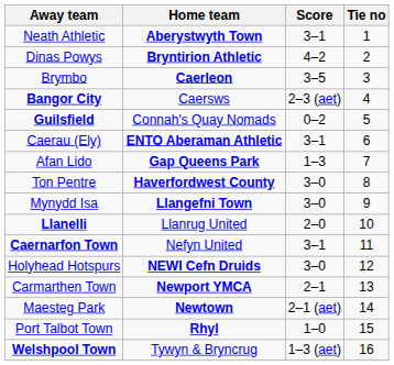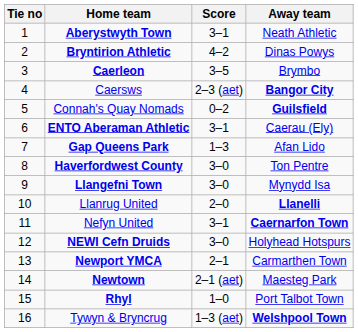columns swapped: Tie no <-> Away team
